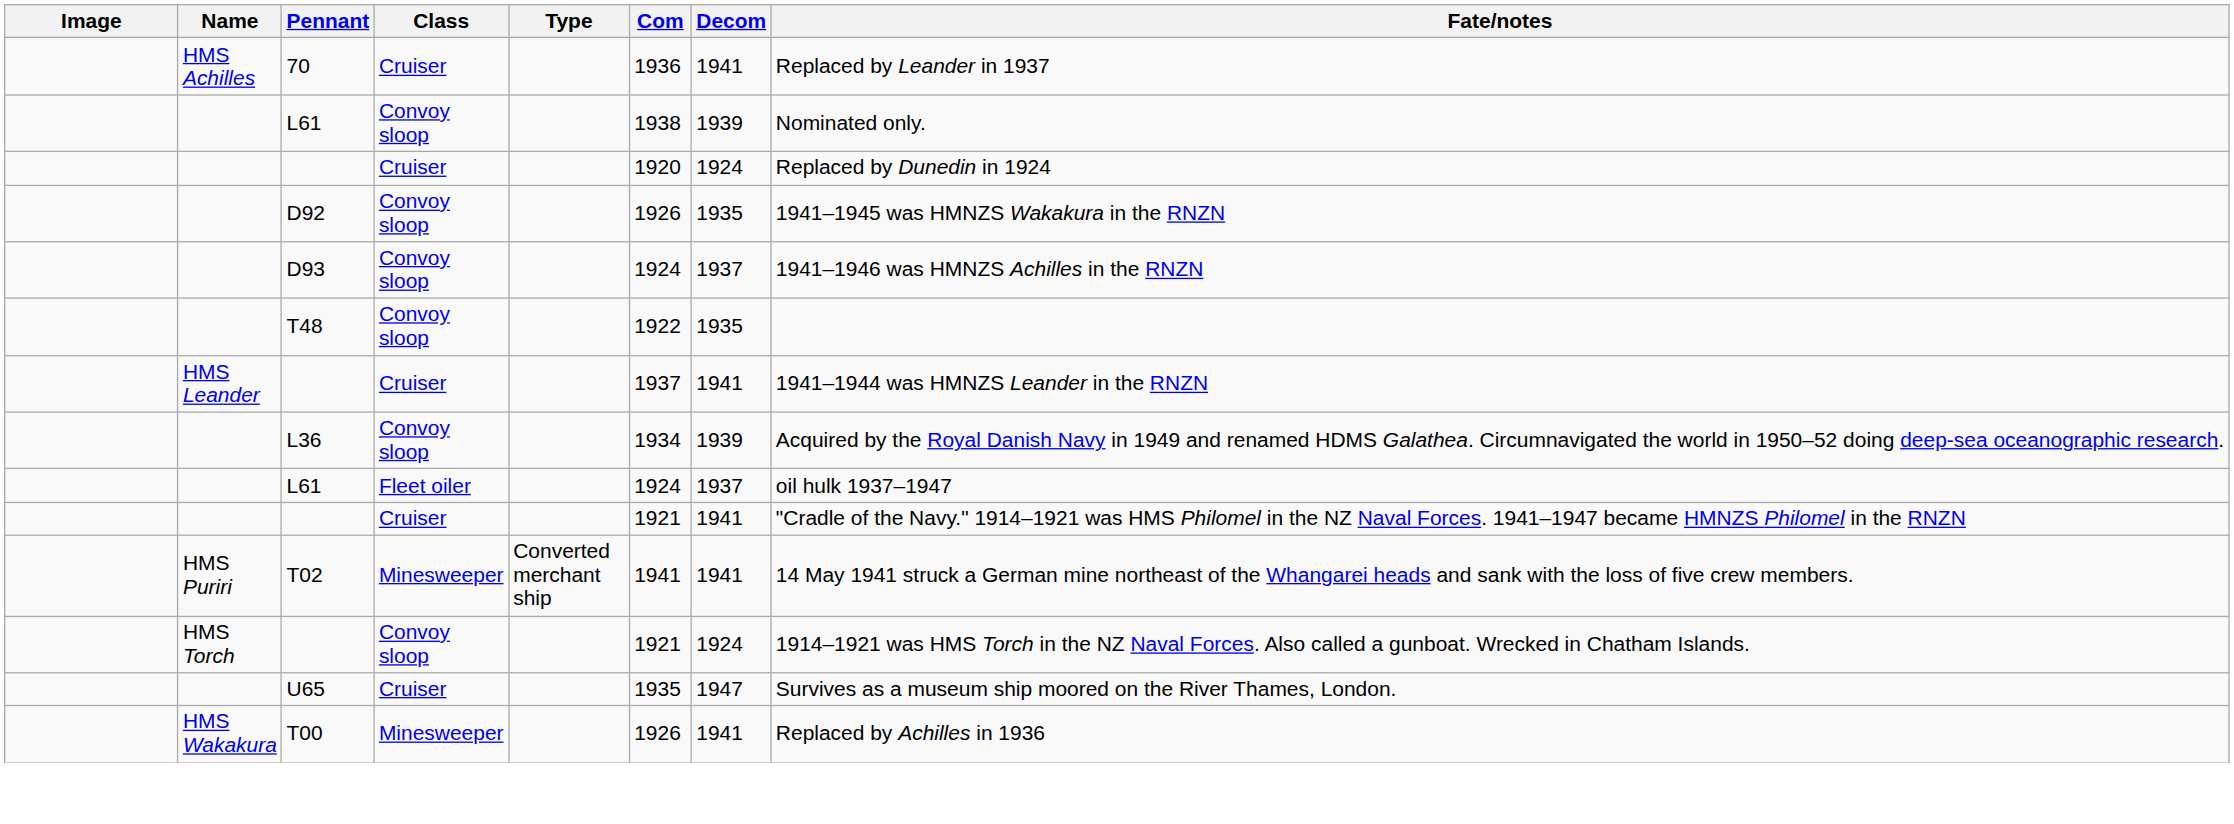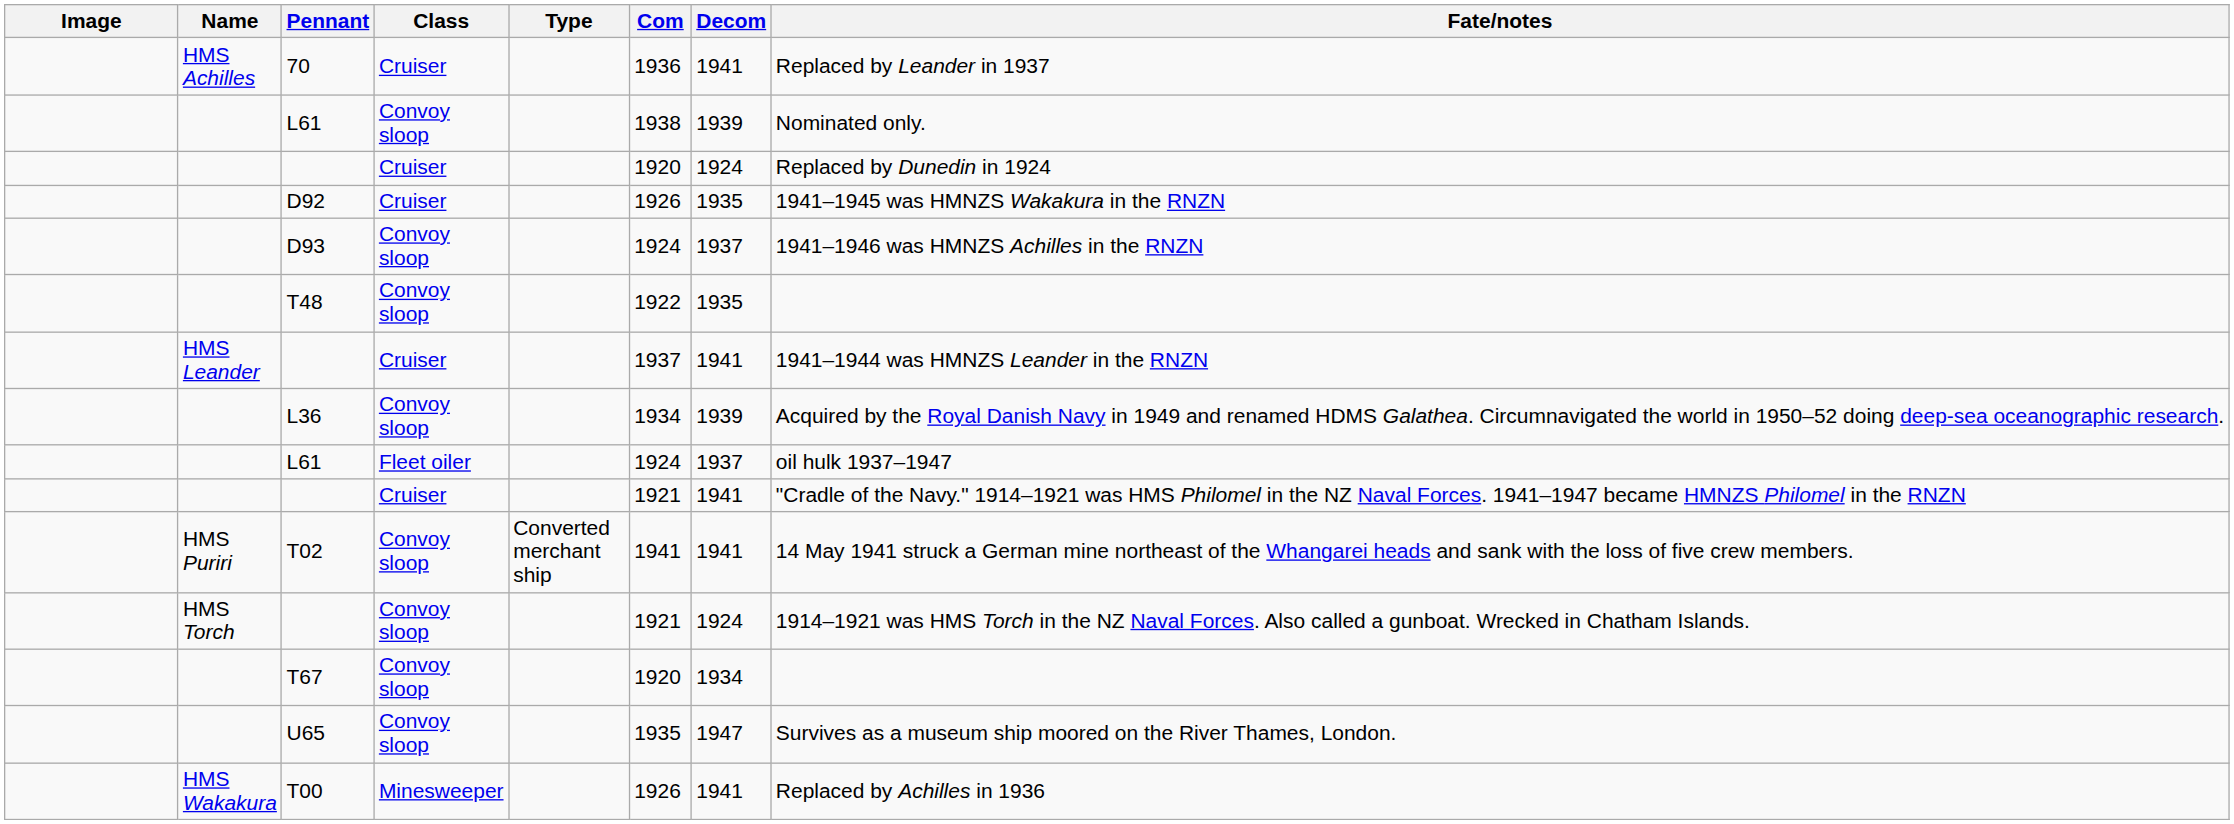D92 | Class: Convoy sloop -> Cruiser
T02 | Class: Minesweeper -> Convoy sloop
+ row: T67 | Convoy sloop | 1920 | 1934
U65 | Class: Cruiser -> Convoy sloop
